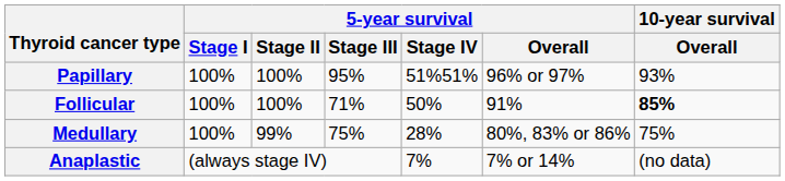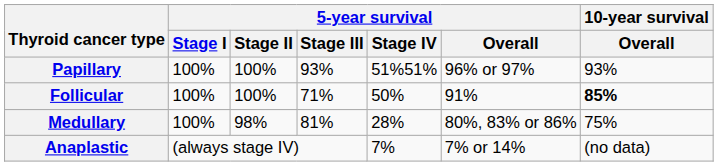Papillary | 5-year survival / Stage III: 95% -> 93%
Medullary | 5-year survival / Stage II: 99% -> 98%
Medullary | 5-year survival / Stage III: 75% -> 81%
